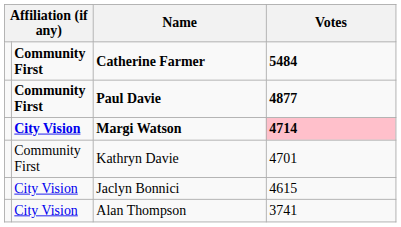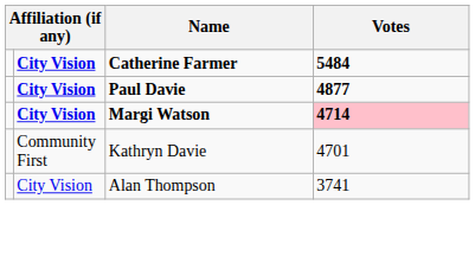Catherine Farmer | column 2: Community First -> City Vision
Paul Davie | column 2: Community First -> City Vision
- row: City Vision | Jaclyn Bonnici | 4615
